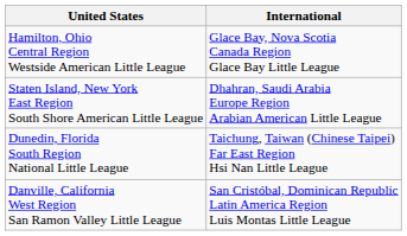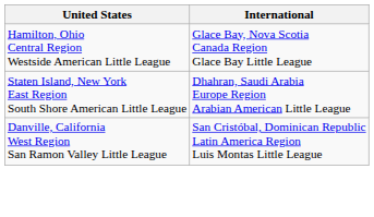- row: Dunedin, Florida South Region National Little League | Taichung, Taiwan (Chinese Taipei) Far East Region Hsi Nan Little League
